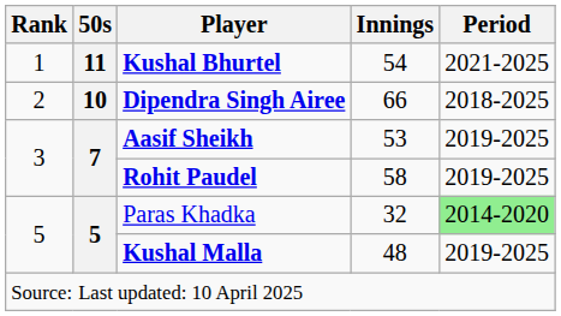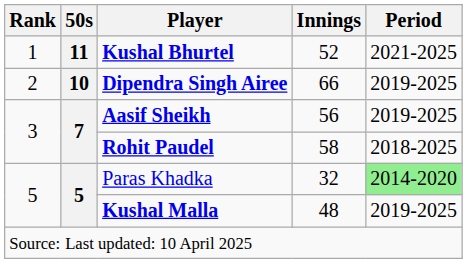Kushal Bhurtel | Innings: 54 -> 52
Dipendra Singh Airee | Period: 2018-2025 -> 2019-2025
Aasif Sheikh | Innings: 53 -> 56
Rohit Paudel | Period: 2019-2025 -> 2018-2025
